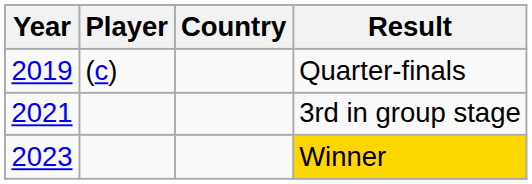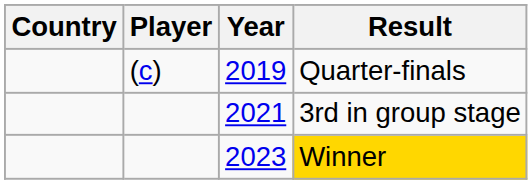columns swapped: Year <-> Country
